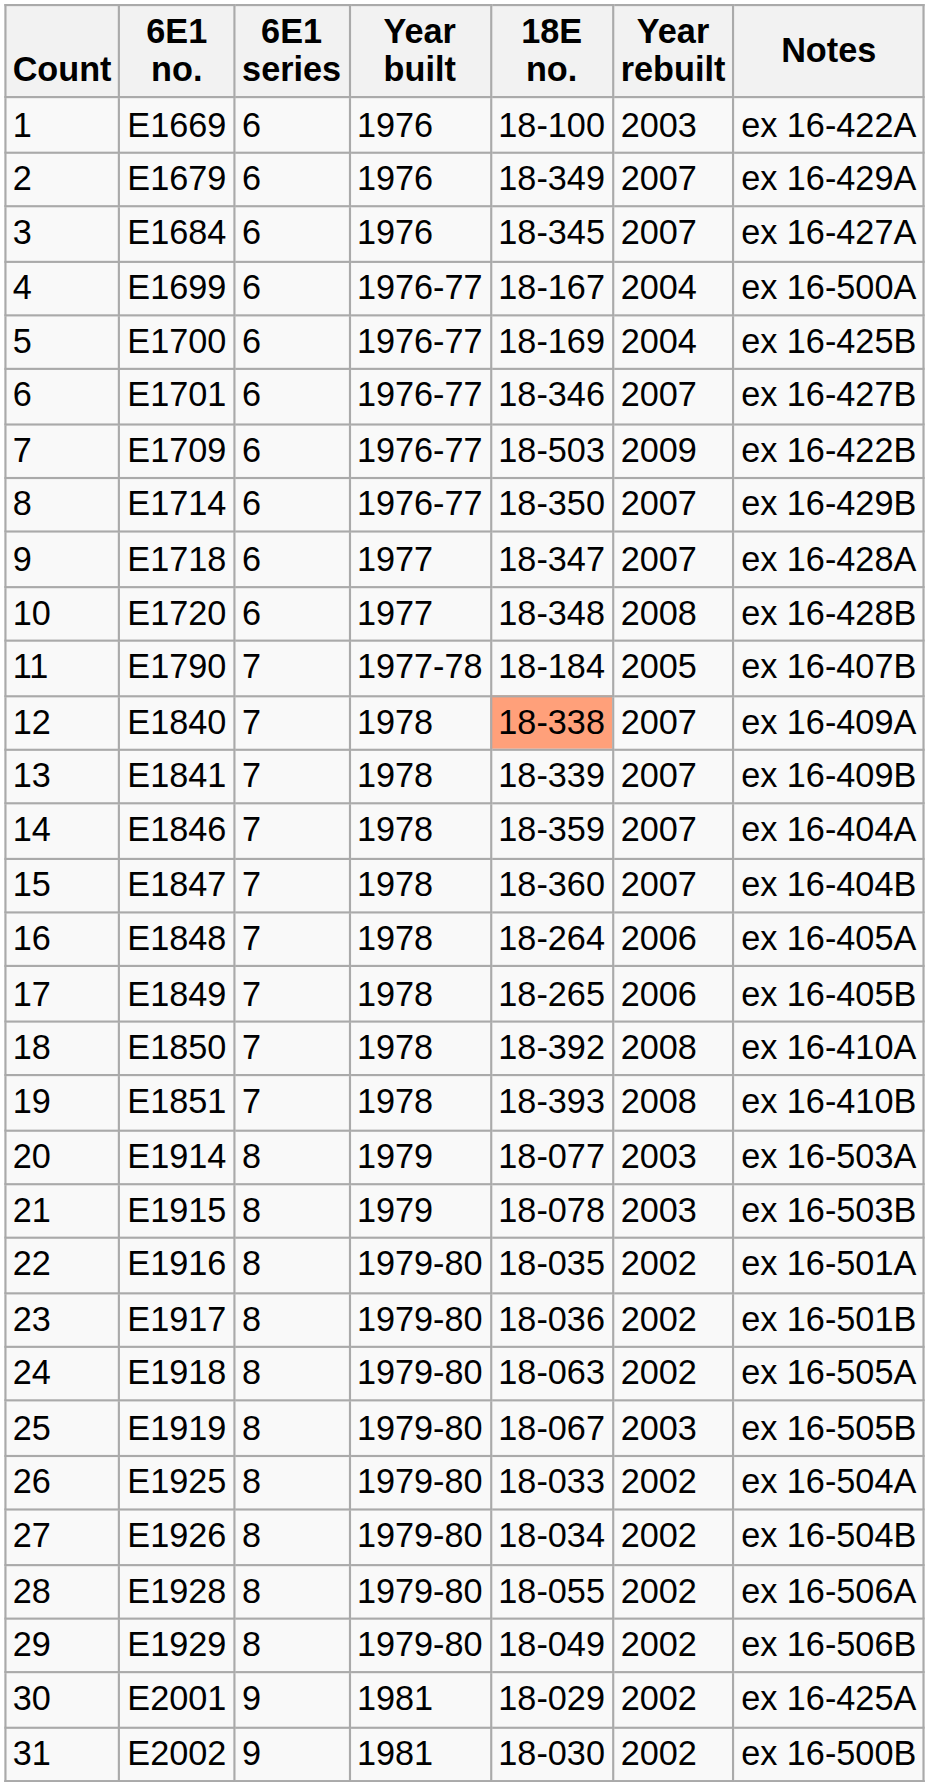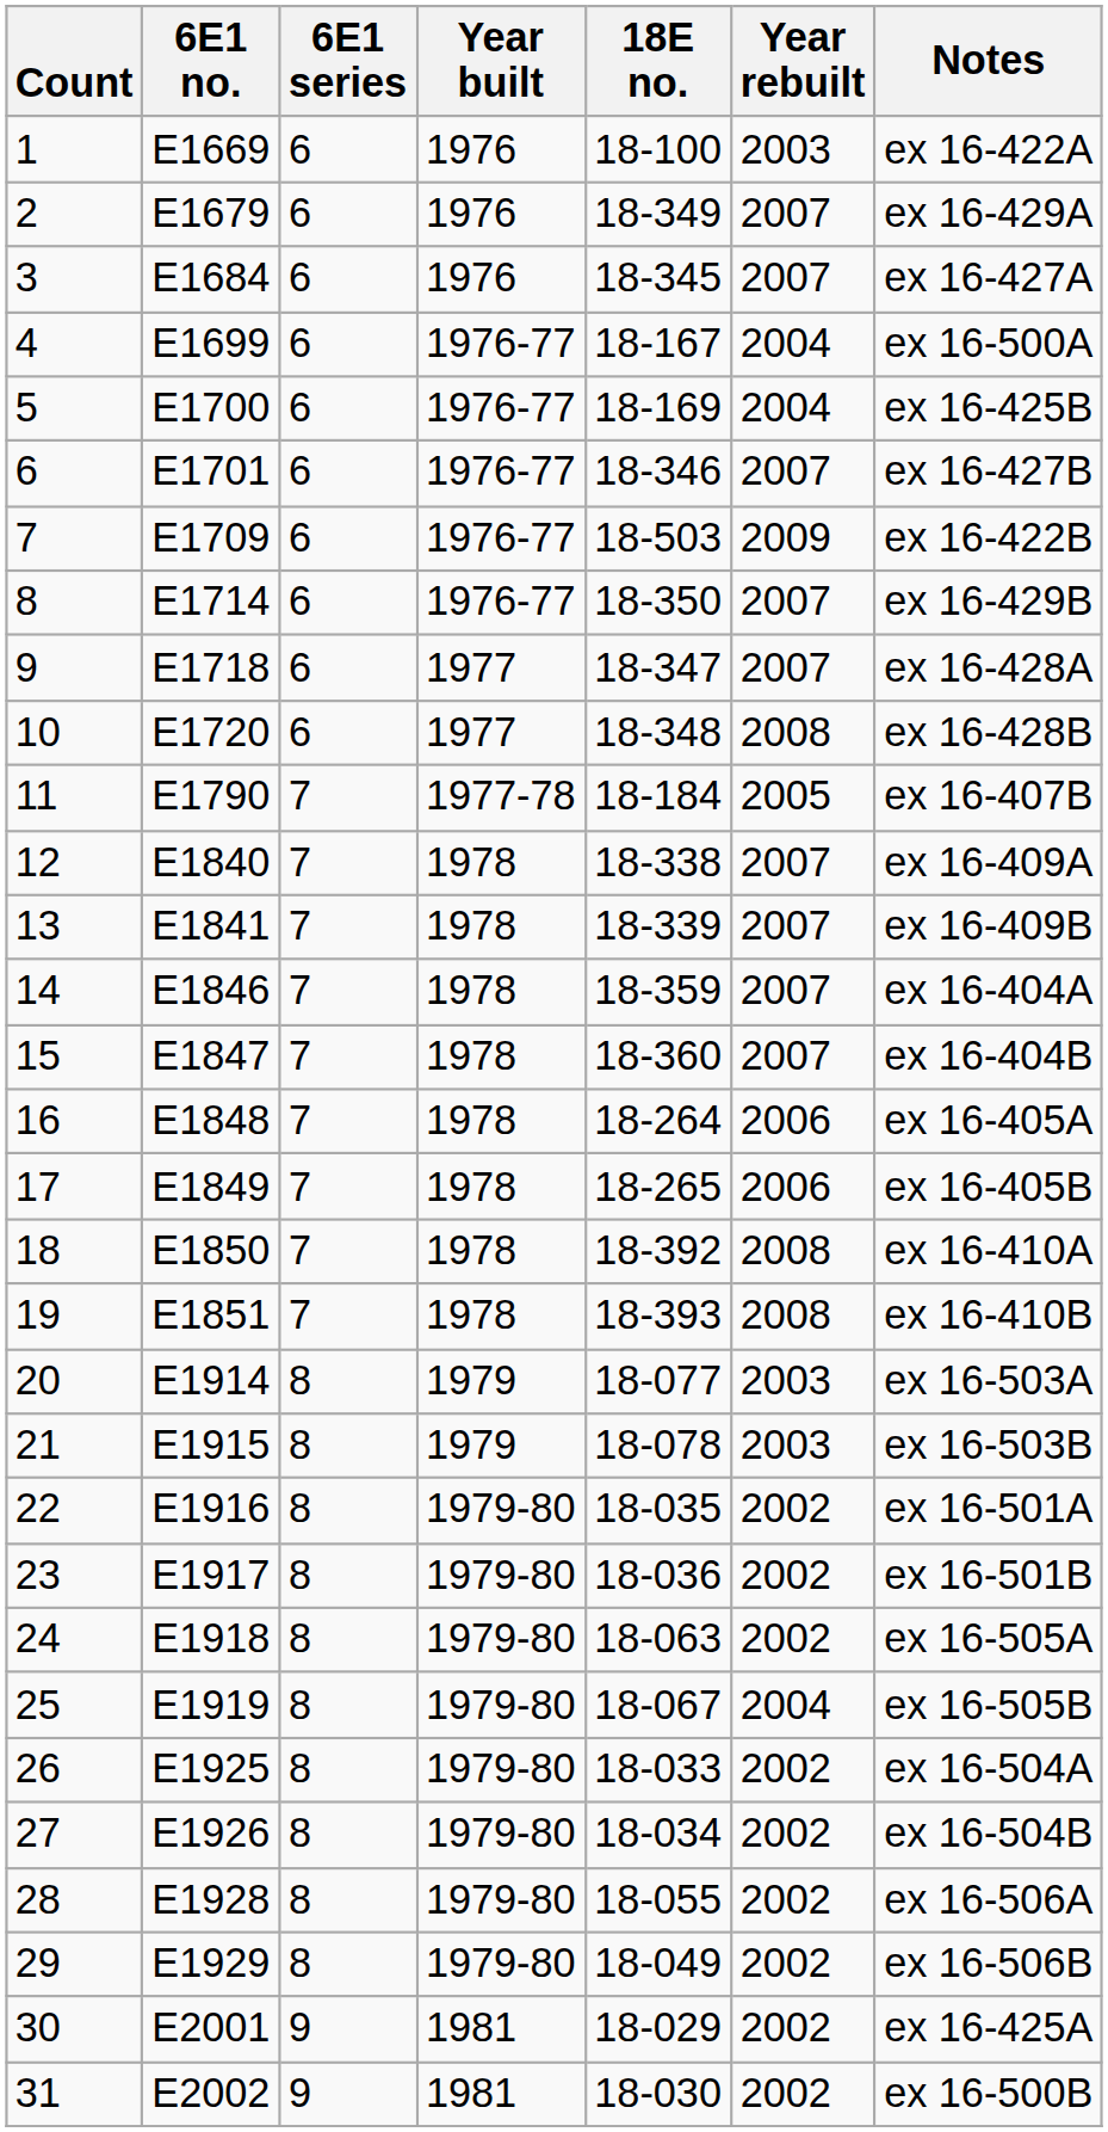12 | 18E no.: lightsalmon background -> no background
25 | Year rebuilt: 2003 -> 2004
